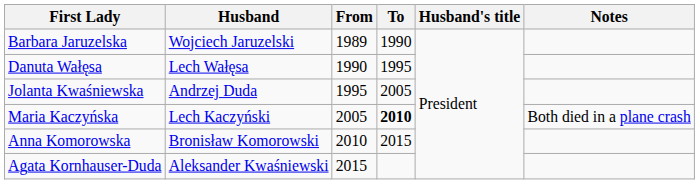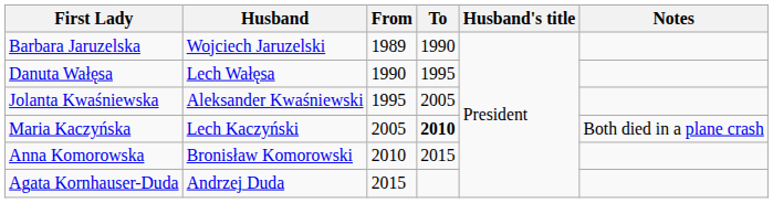Jolanta Kwaśniewska | Husband: Andrzej Duda -> Aleksander Kwaśniewski
Agata Kornhauser-Duda | Husband: Aleksander Kwaśniewski -> Andrzej Duda
